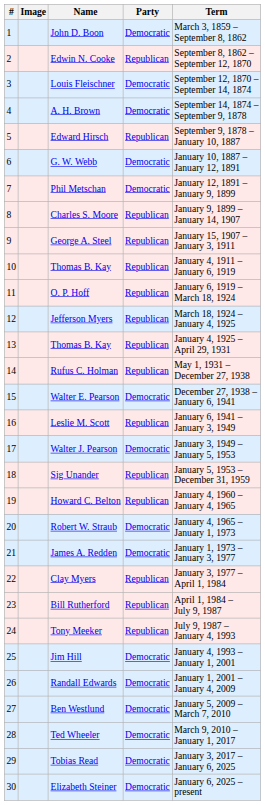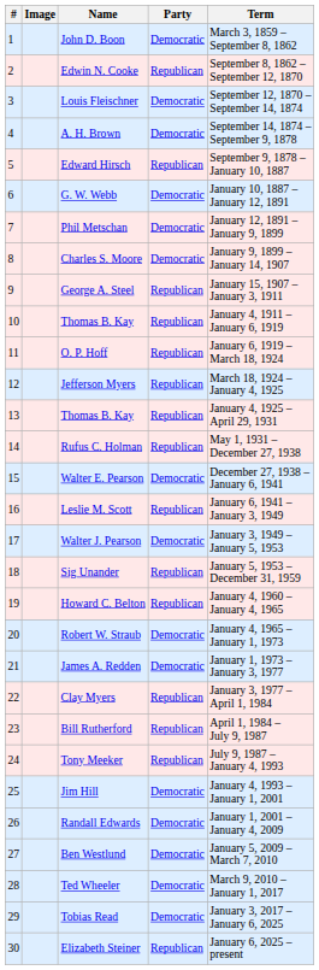Charles S. Moore | Party: Republican -> Democratic
Elizabeth Steiner | Party: Democratic -> Republican
